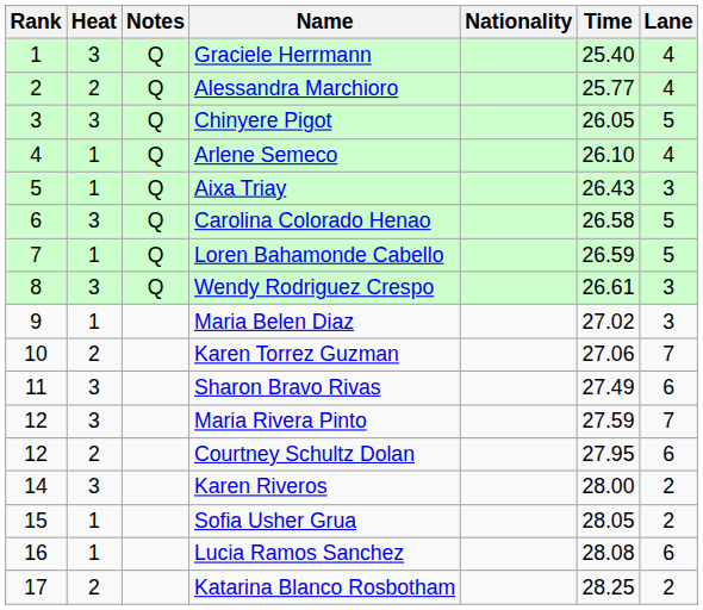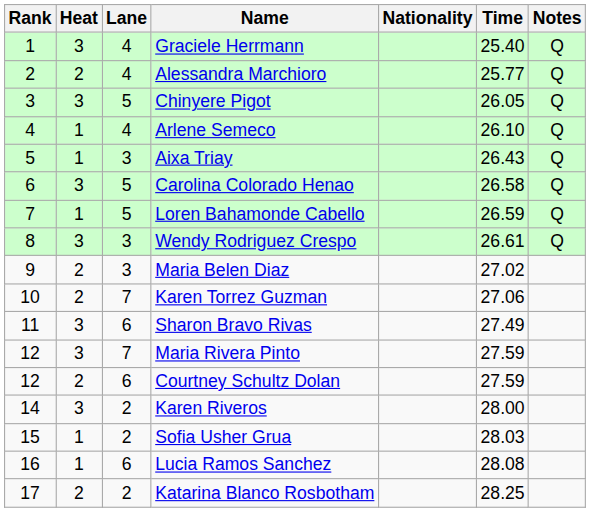columns swapped: Lane <-> Notes
Maria Belen Diaz | Heat: 1 -> 2
Courtney Schultz Dolan | Time: 27.95 -> 27.59
Sofia Usher Grua | Time: 28.05 -> 28.03
